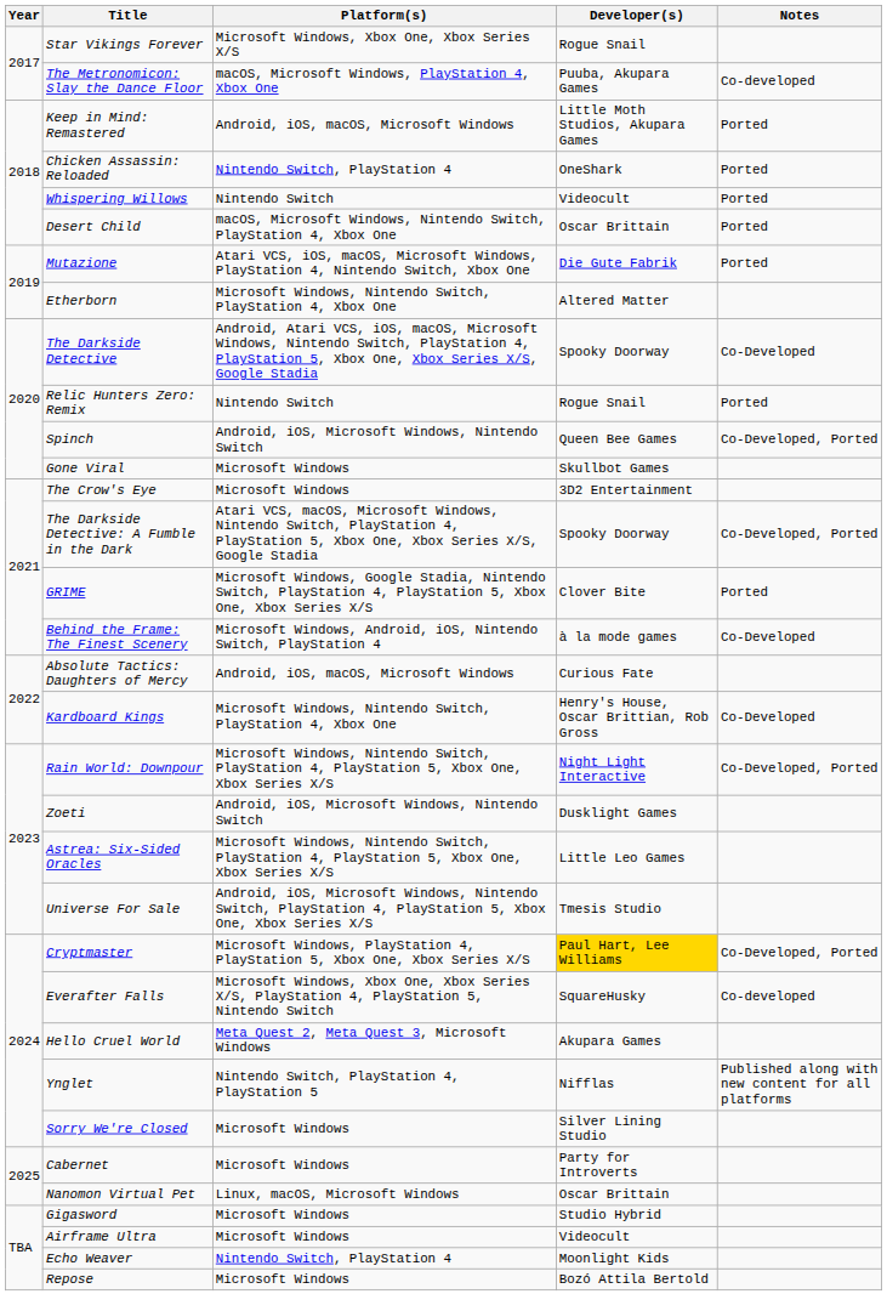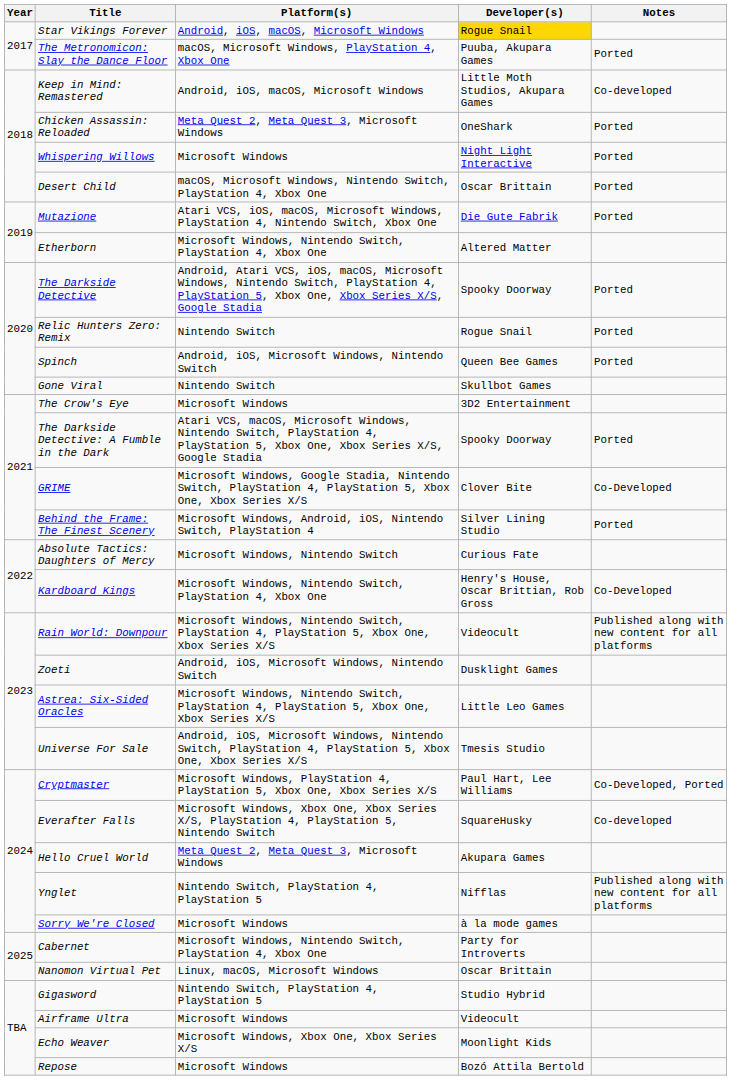Star Vikings Forever | Platform(s): Microsoft Windows, Xbox One, Xbox Series X/S -> Android, iOS, macOS, Microsoft Windows
Star Vikings Forever | Developer(s): no background -> gold background
The Metronomicon: Slay the Dance Floor | Notes: Co-developed -> Ported
Keep in Mind: Remastered | Notes: Ported -> Co-developed
Chicken Assassin: Reloaded | Platform(s): Nintendo Switch, PlayStation 4 -> Meta Quest 2, Meta Quest 3, Microsoft Windows
Whispering Willows | Platform(s): Nintendo Switch -> Microsoft Windows
Whispering Willows | Developer(s): Videocult -> Night Light Interactive
The Darkside Detective | Notes: Co-Developed -> Ported
Spinch | Notes: Co-Developed, Ported -> Ported
Gone Viral | Platform(s): Microsoft Windows -> Nintendo Switch
The Darkside Detective: A Fumble in the Dark | Notes: Co-Developed, Ported -> Ported
GRIME | Notes: Ported -> Co-Developed
Behind the Frame: The Finest Scenery | Developer(s): à la mode games -> Silver Lining Studio
Behind the Frame: The Finest Scenery | Notes: Co-Developed -> Ported
Absolute Tactics: Daughters of Mercy | Platform(s): Android, iOS, macOS, Microsoft Windows -> Microsoft Windows, Nintendo Switch
Rain World: Downpour | Developer(s): Night Light Interactive -> Videocult
Rain World: Downpour | Notes: Co-Developed, Ported -> Published along with new content for all platforms
Cryptmaster | Developer(s): gold background -> no background
Sorry We're Closed | Developer(s): Silver Lining Studio -> à la mode games
Cabernet | Platform(s): Microsoft Windows -> Microsoft Windows, Nintendo Switch, PlayStation 4, Xbox One
Gigasword | Platform(s): Microsoft Windows -> Nintendo Switch, PlayStation 4, PlayStation 5
Echo Weaver | Platform(s): Nintendo Switch, PlayStation 4 -> Microsoft Windows, Xbox One, Xbox Series X/S
